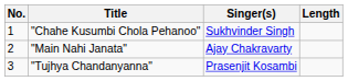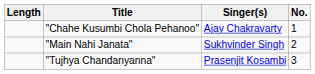columns swapped: No. <-> Length
"Chahe Kusumbi Chola Pehanoo" | Singer(s): Sukhvinder Singh -> Ajay Chakravarty
"Main Nahi Janata" | Singer(s): Ajay Chakravarty -> Sukhvinder Singh
